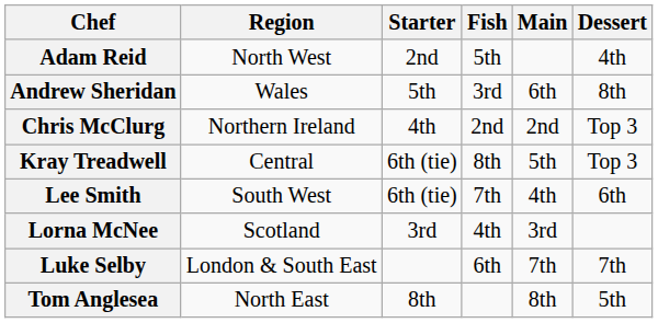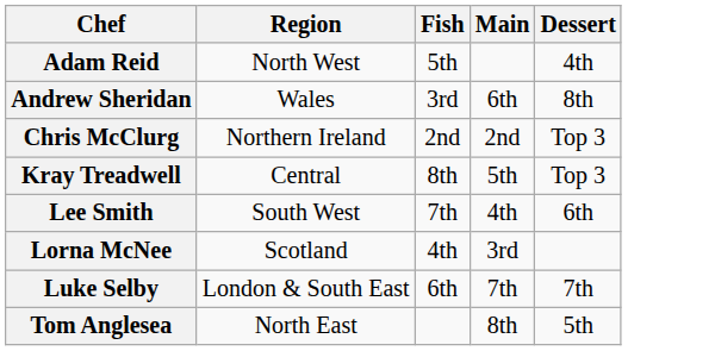- column: Starter | 2nd | 5th | 4th | 6th (tie) | 6th (tie) | 3rd | 8th
